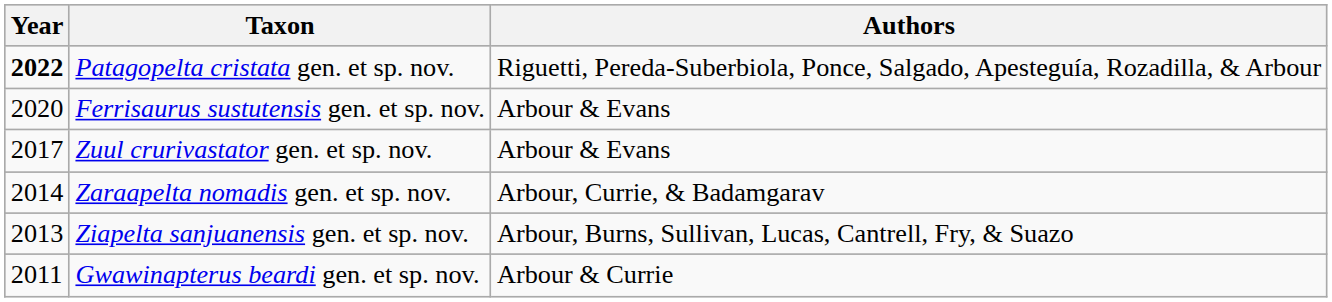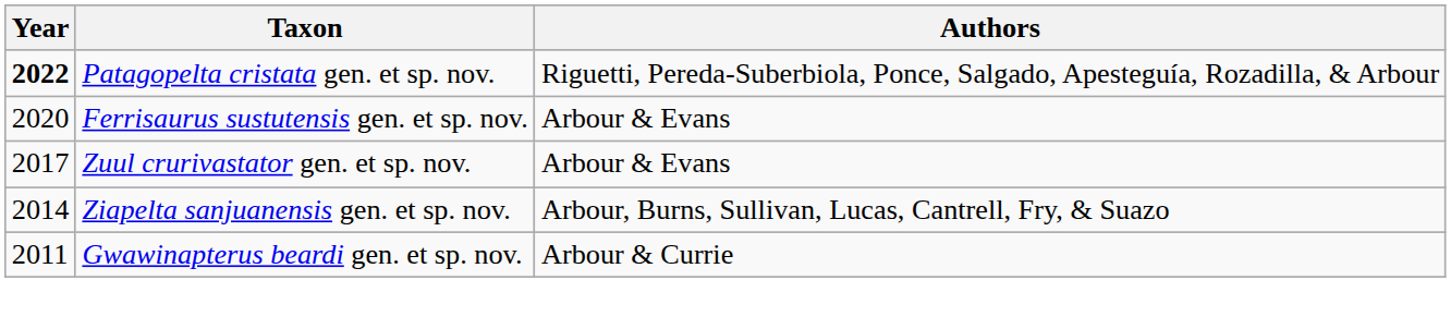- row: 2014 | Zaraapelta nomadis gen. et sp. nov. | Arbour, Currie, & Badamgarav
Ziapelta sanjuanensis gen. et sp. nov. | Year: 2013 -> 2014
